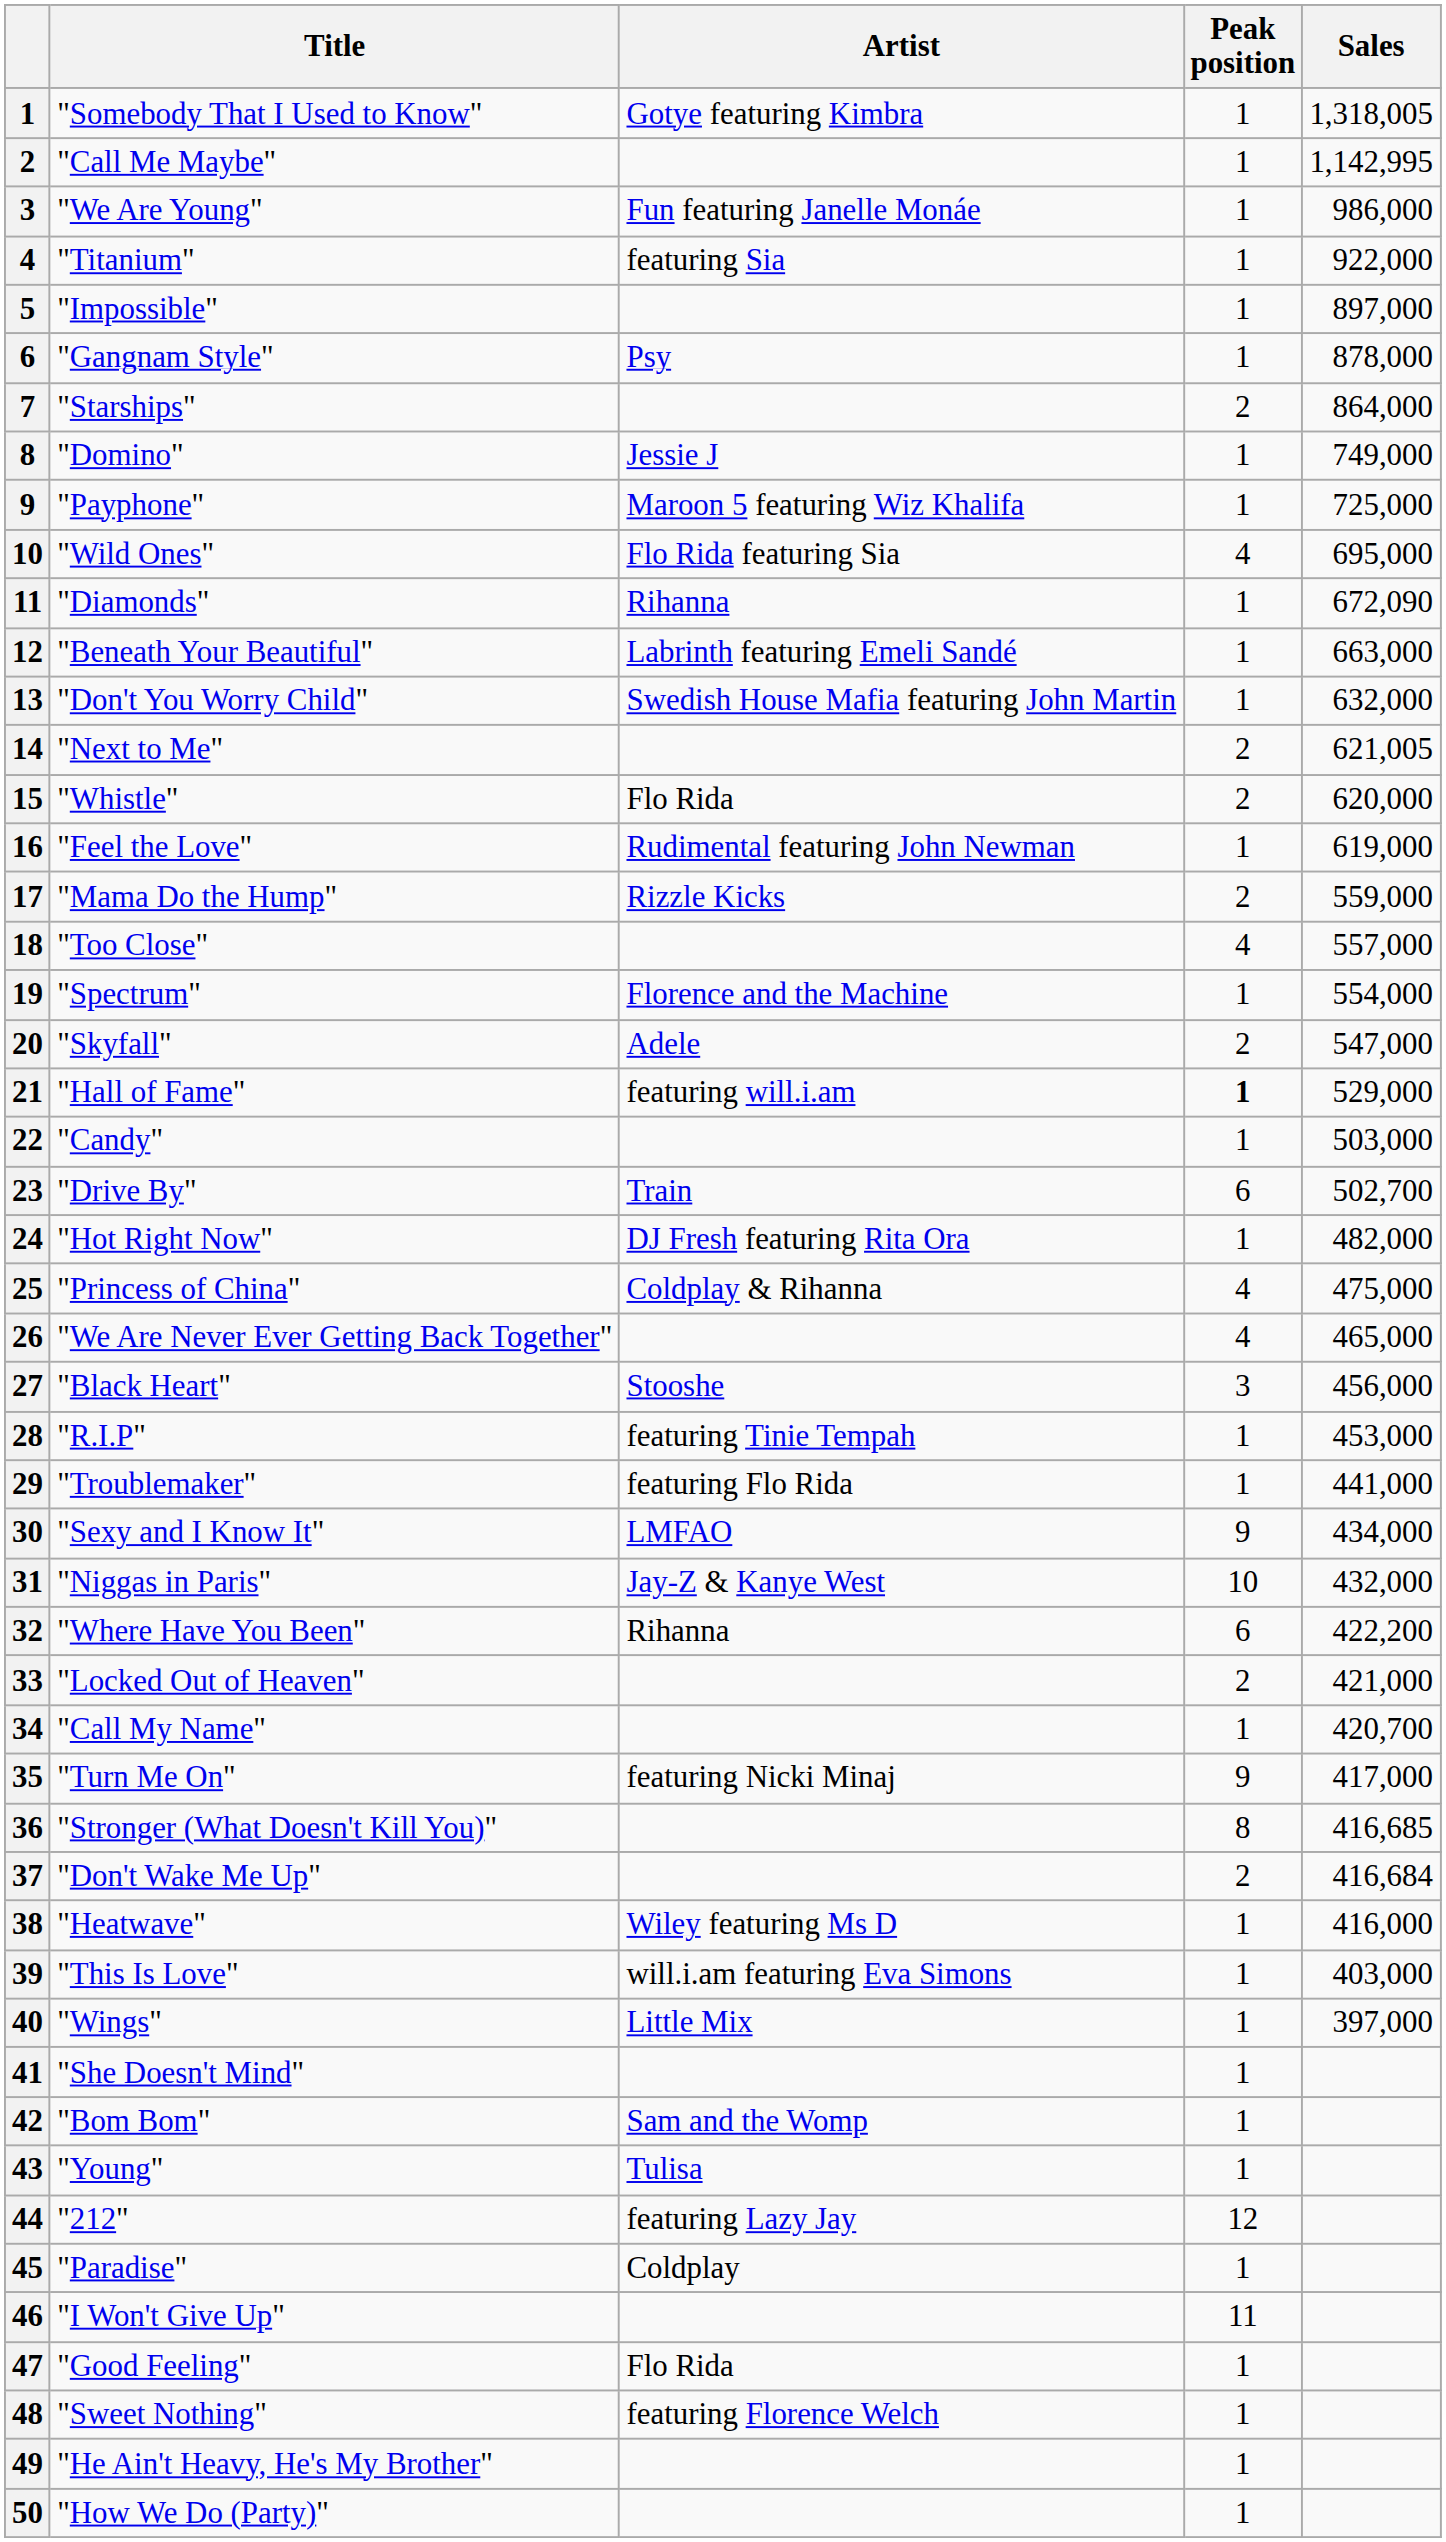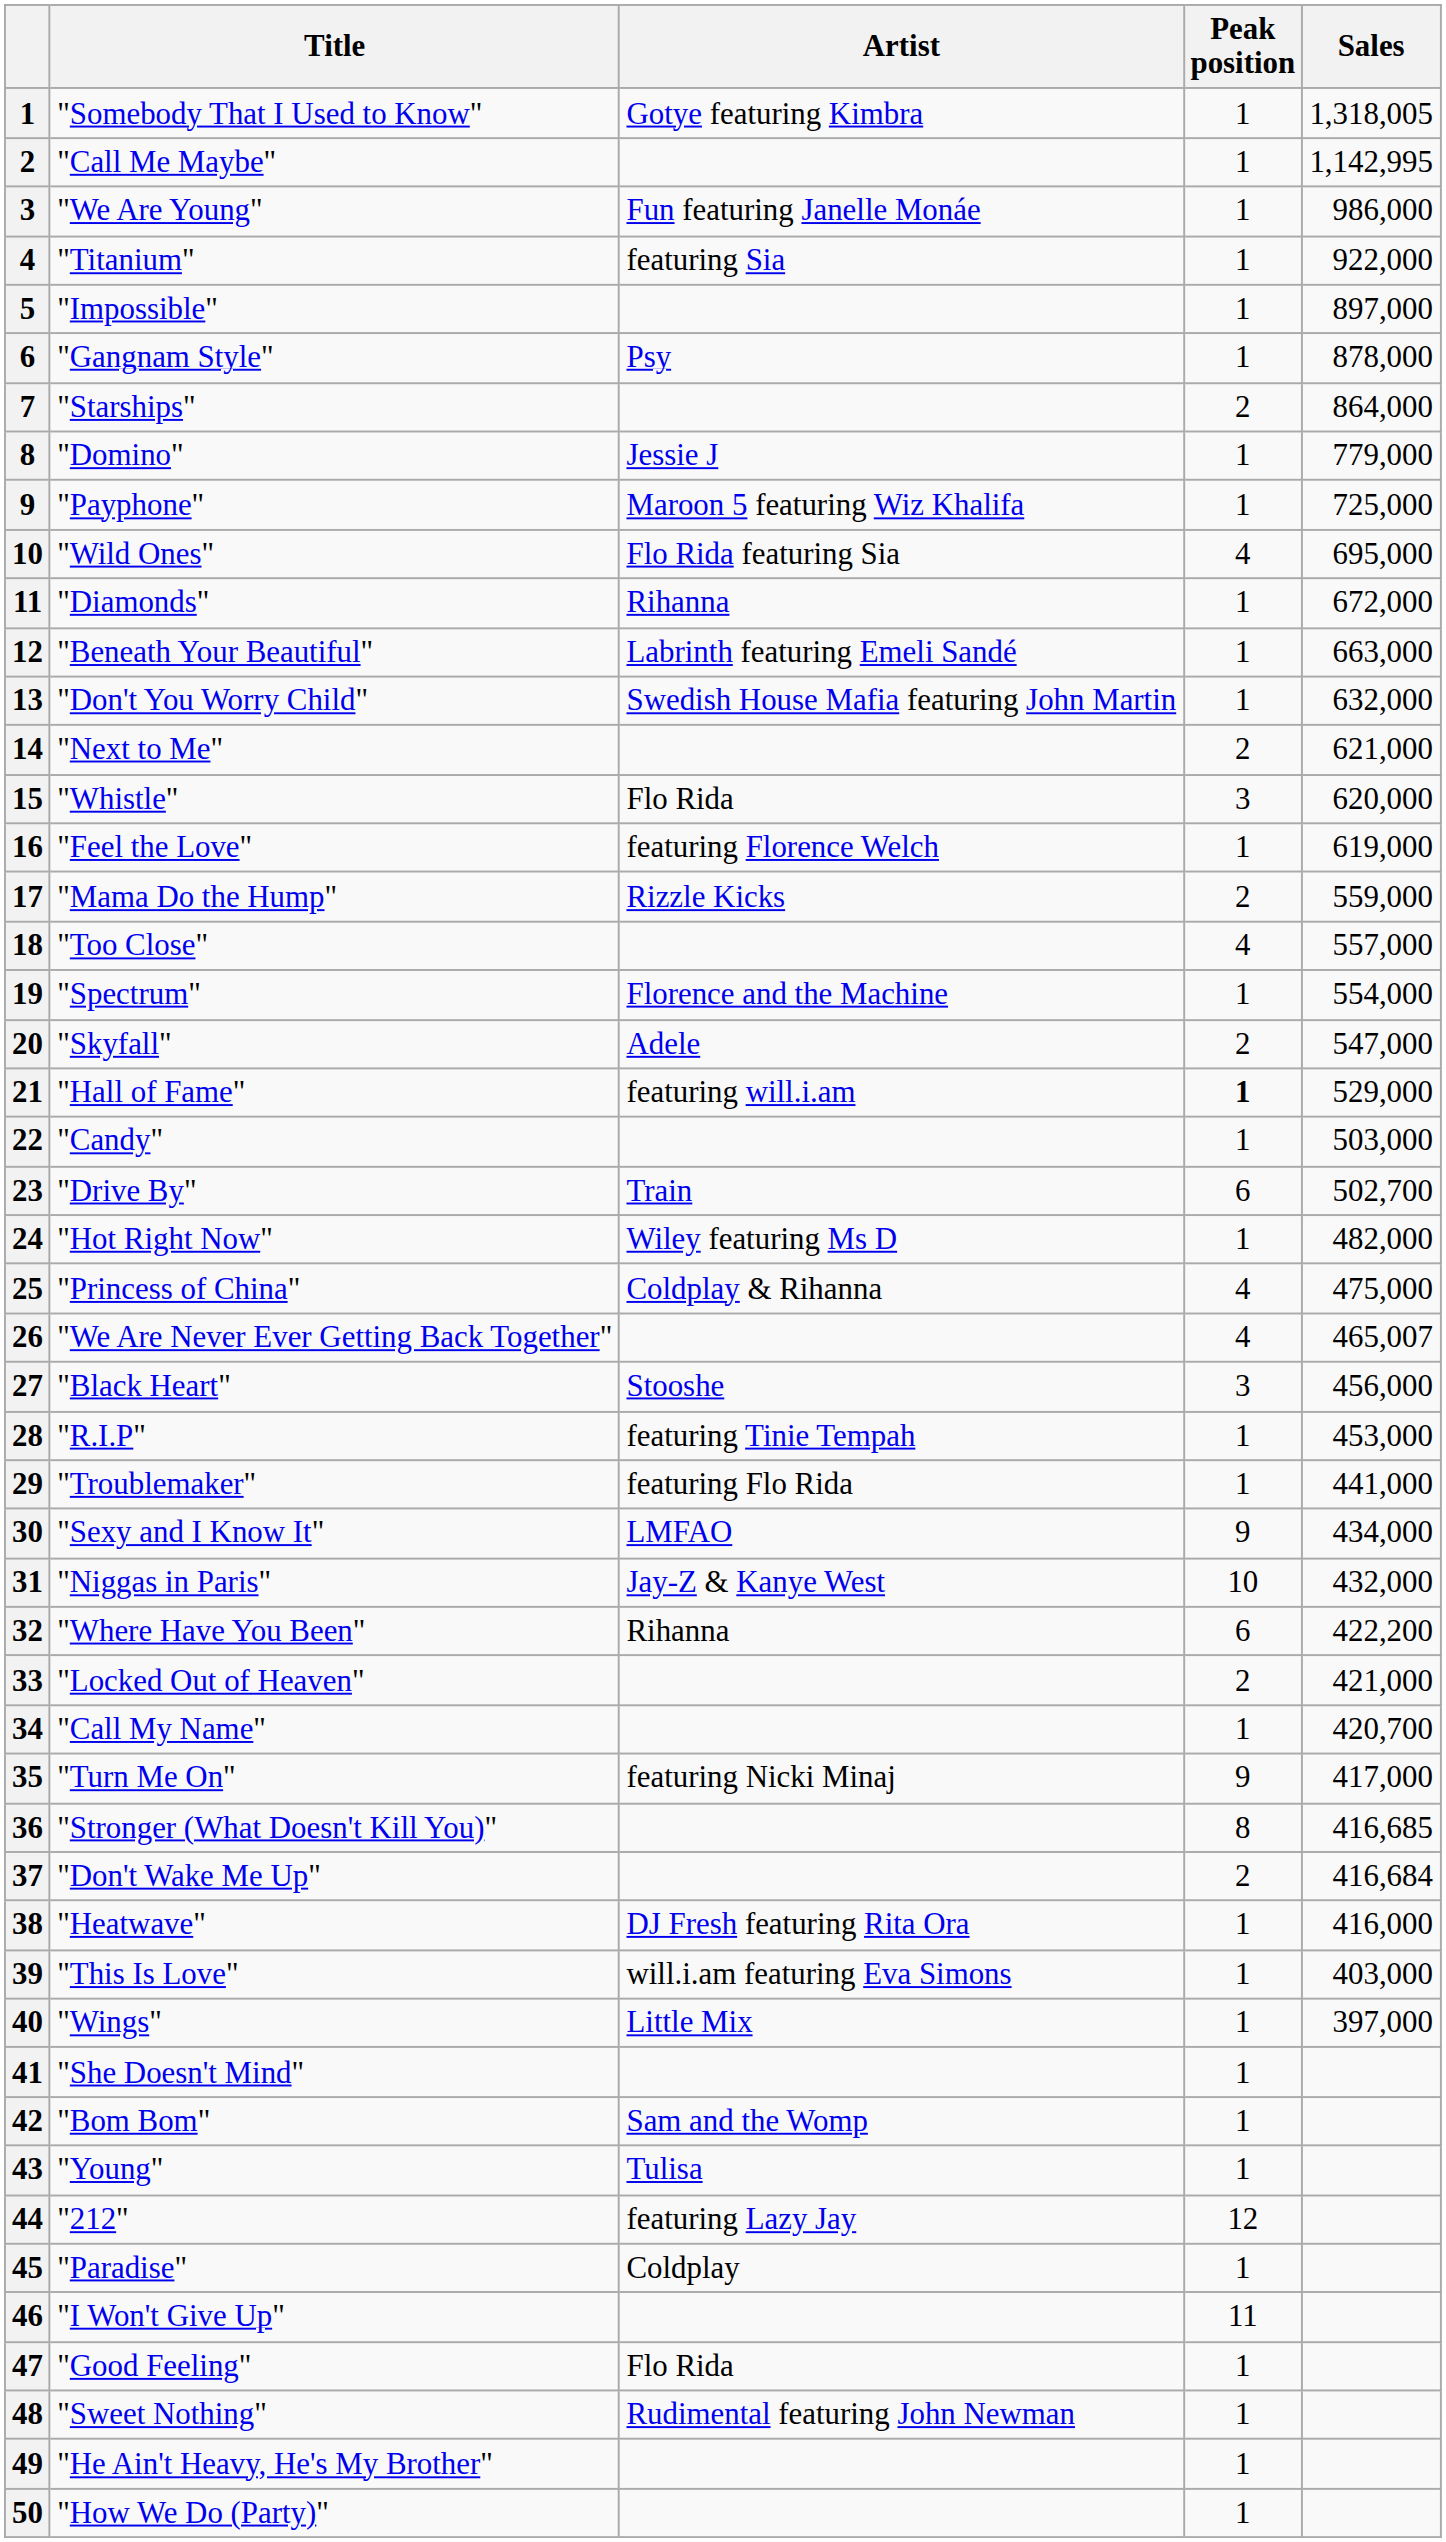"Domino" | Sales: 749,000 -> 779,000
"Diamonds" | Sales: 672,090 -> 672,000
"Next to Me" | Sales: 621,005 -> 621,000
"Whistle" | Peak position: 2 -> 3
"Feel the Love" | Artist: Rudimental featuring John Newman -> featuring Florence Welch
"Hot Right Now" | Artist: DJ Fresh featuring Rita Ora -> Wiley featuring Ms D
"We Are Never Ever Getting Back Together" | Sales: 465,000 -> 465,007
"Heatwave" | Artist: Wiley featuring Ms D -> DJ Fresh featuring Rita Ora
"Sweet Nothing" | Artist: featuring Florence Welch -> Rudimental featuring John Newman
